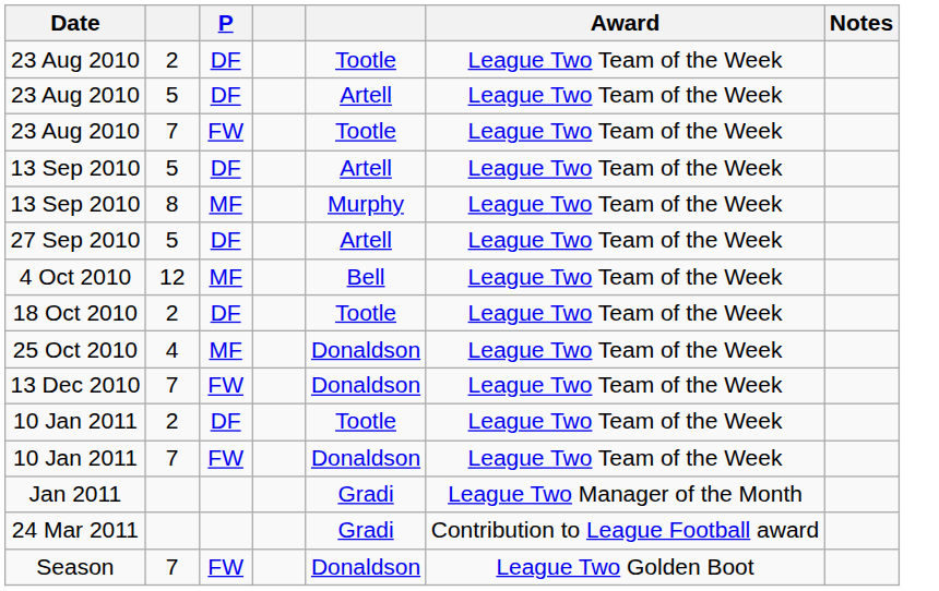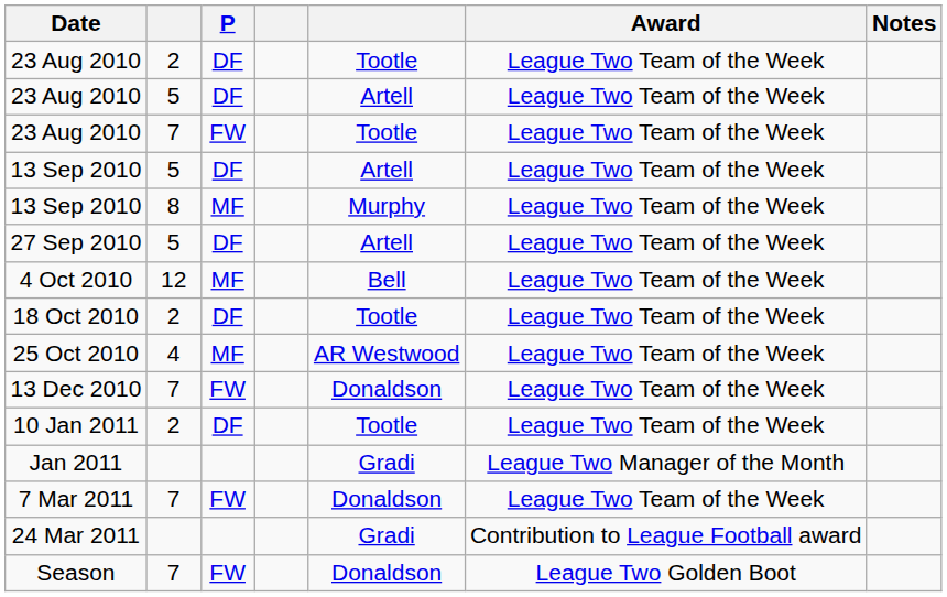25 Oct 2010 | column 5: Donaldson -> AR Westwood
- row: 10 Jan 2011 | 7 | FW | Donaldson | League Two Team of the Week
+ row: 7 Mar 2011 | 7 | FW | Donaldson | League Two Team of the Week
